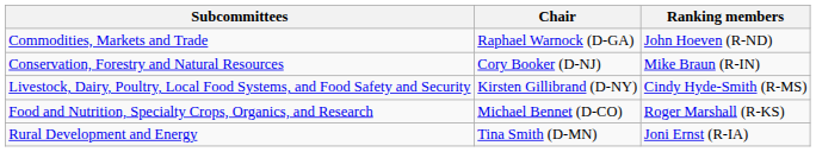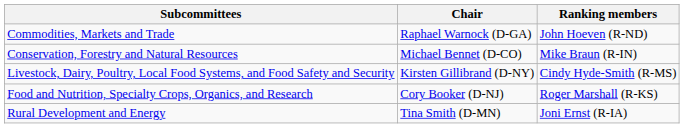Conservation, Forestry and Natural Resources | Chair: Cory Booker (D-NJ) -> Michael Bennet (D-CO)
Food and Nutrition, Specialty Crops, Organics, and Research | Chair: Michael Bennet (D-CO) -> Cory Booker (D-NJ)
